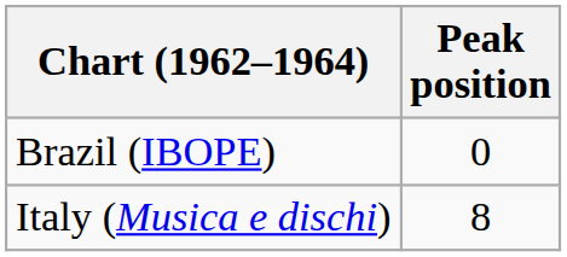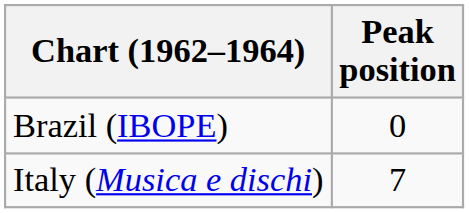Italy (Musica e dischi) | Peak position: 8 -> 7
